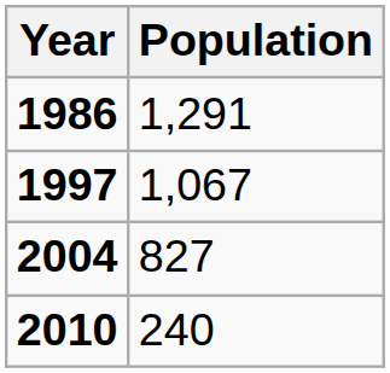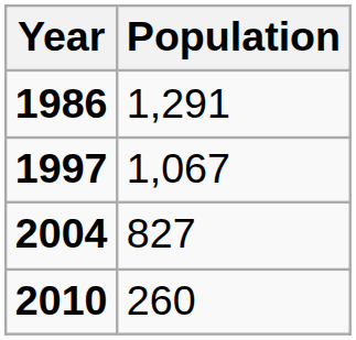2010 | Population: 240 -> 260
